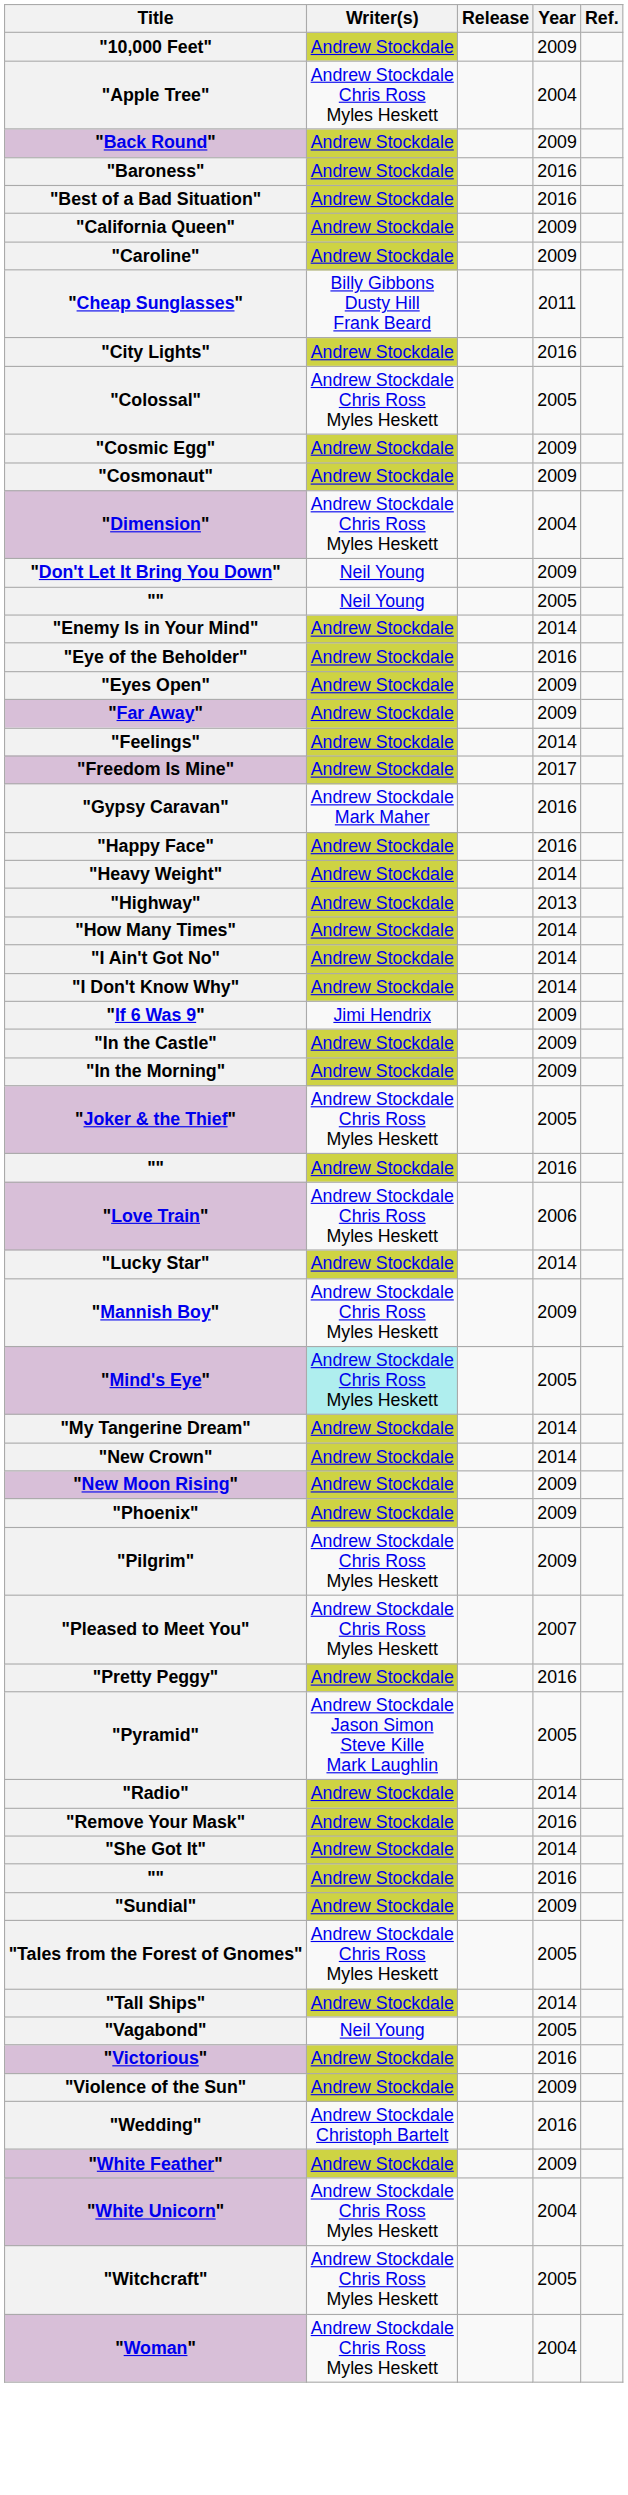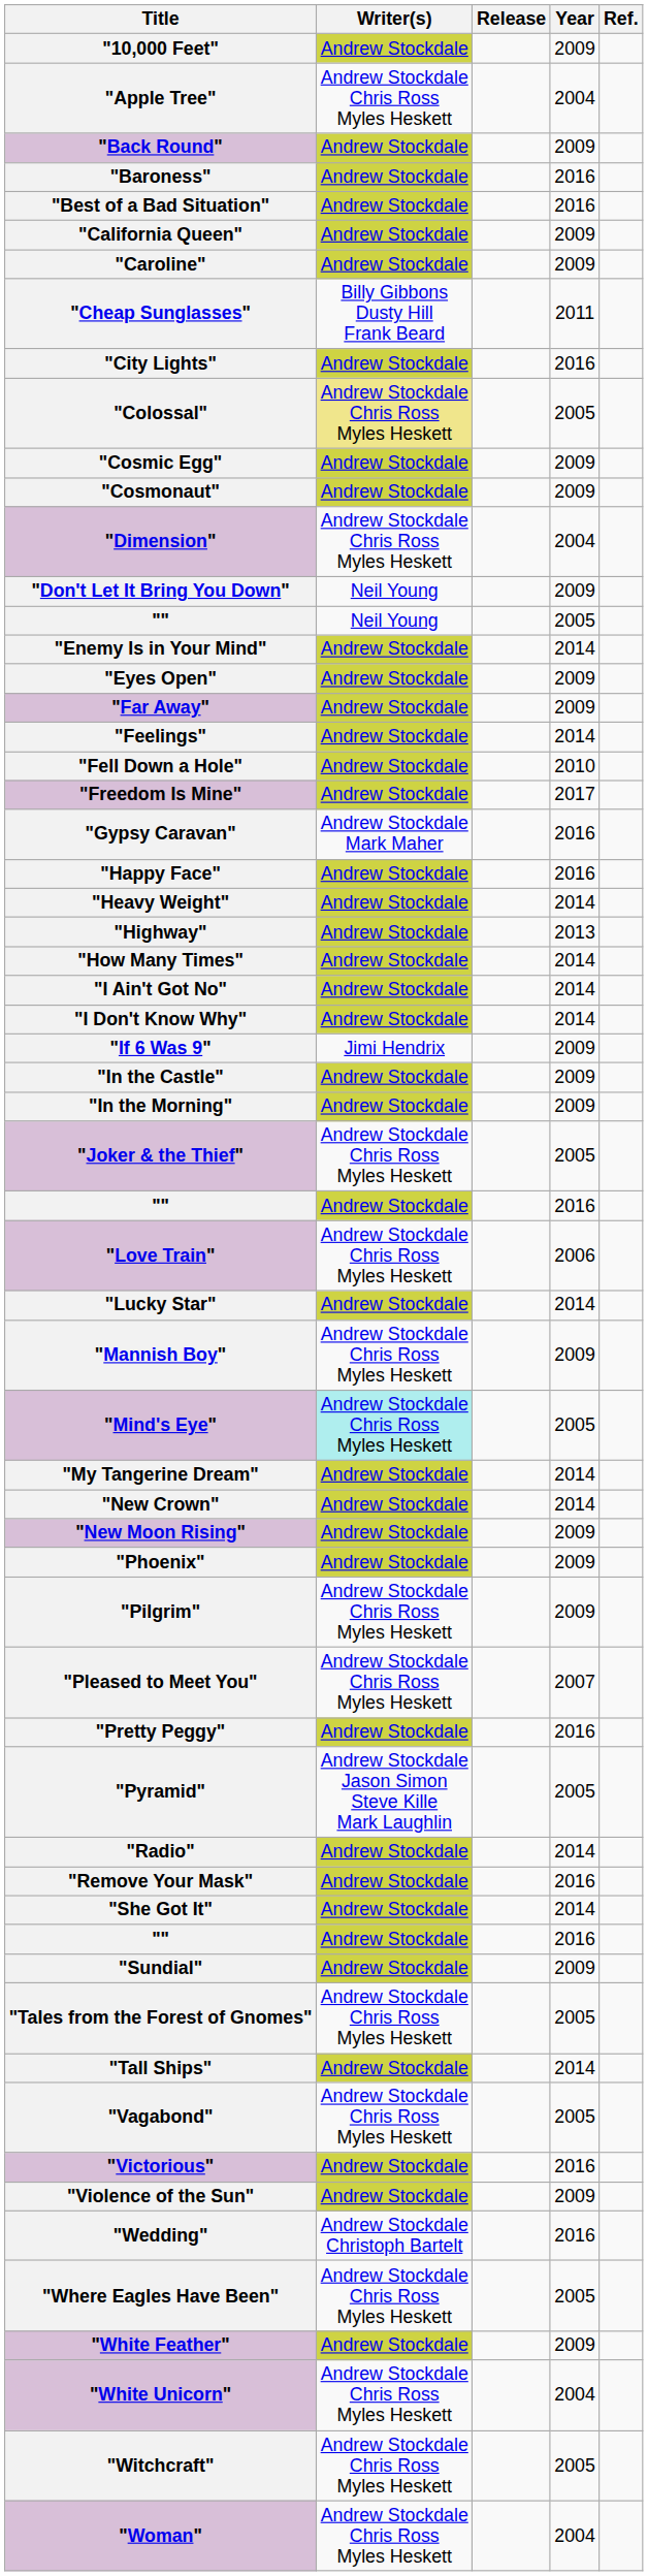"Colossal" | Writer(s): no background -> khaki background
- row: "Eye of the Beholder" | Andrew Stockdale | 2016
+ row: "Fell Down a Hole" | Andrew Stockdale | 2010
"Vagabond" | Writer(s): Neil Young -> Andrew Stockdale Chris Ross Myles Heskett
+ row: "Where Eagles Have Been" | Andrew Stockdale Chris Ross Myles Heskett | 2005
